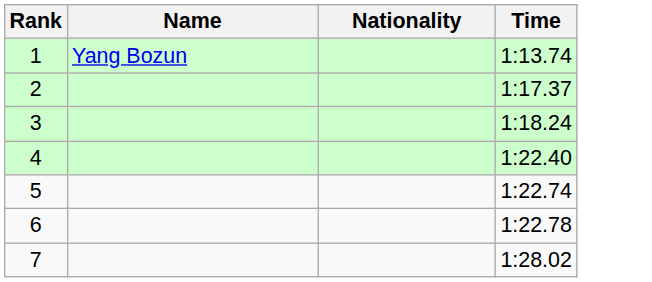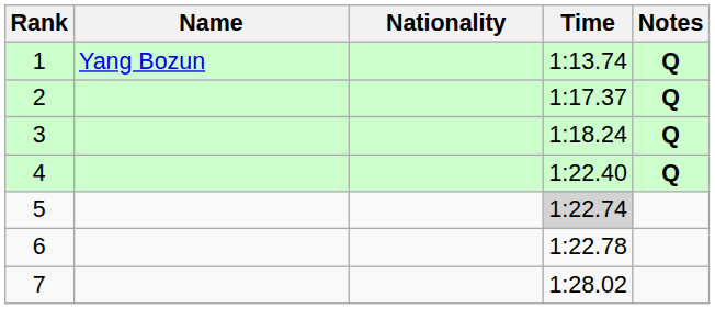+ column: Notes | Q | Q | Q | Q
5 | Time: no background -> lightgrey background
